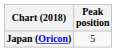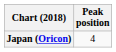Japan (Oricon) | Peak position: 5 -> 4
